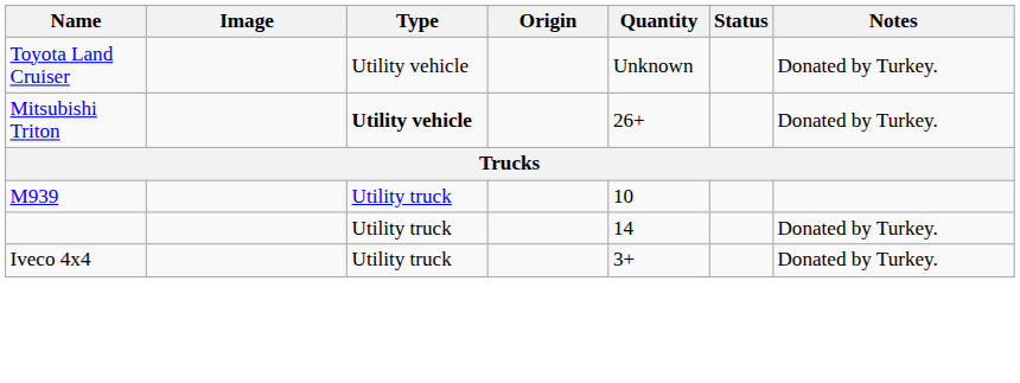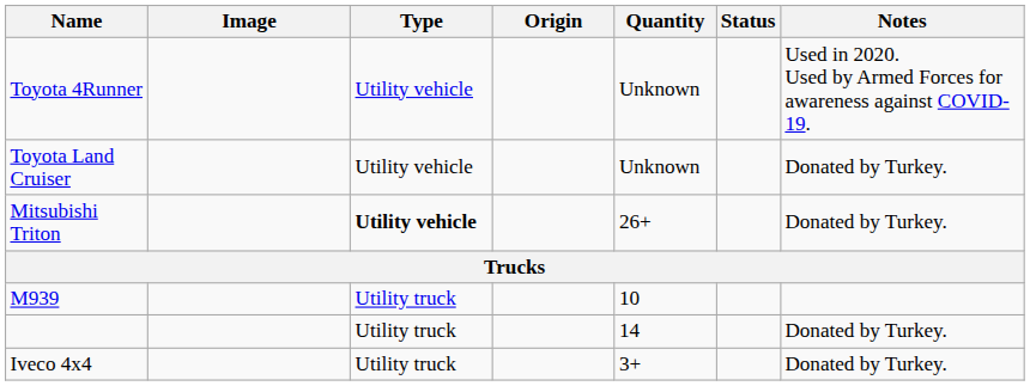+ row: Toyota 4Runner | Utility vehicle | Unknown | Used in 2020. Used by Armed Forces for awareness against COVID-19.
